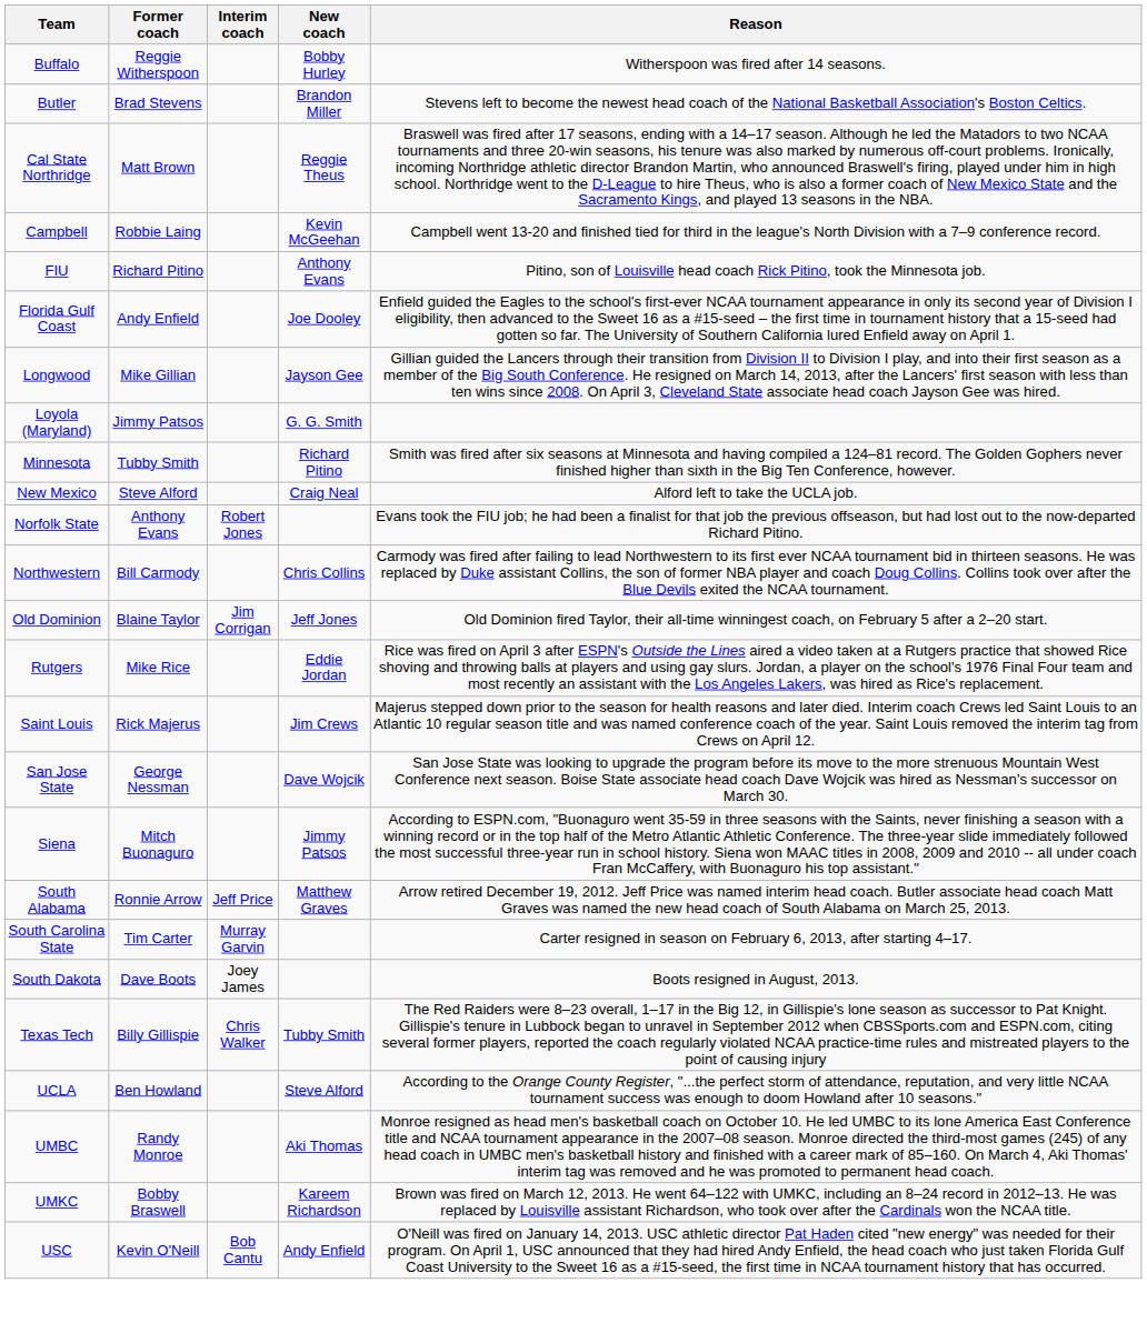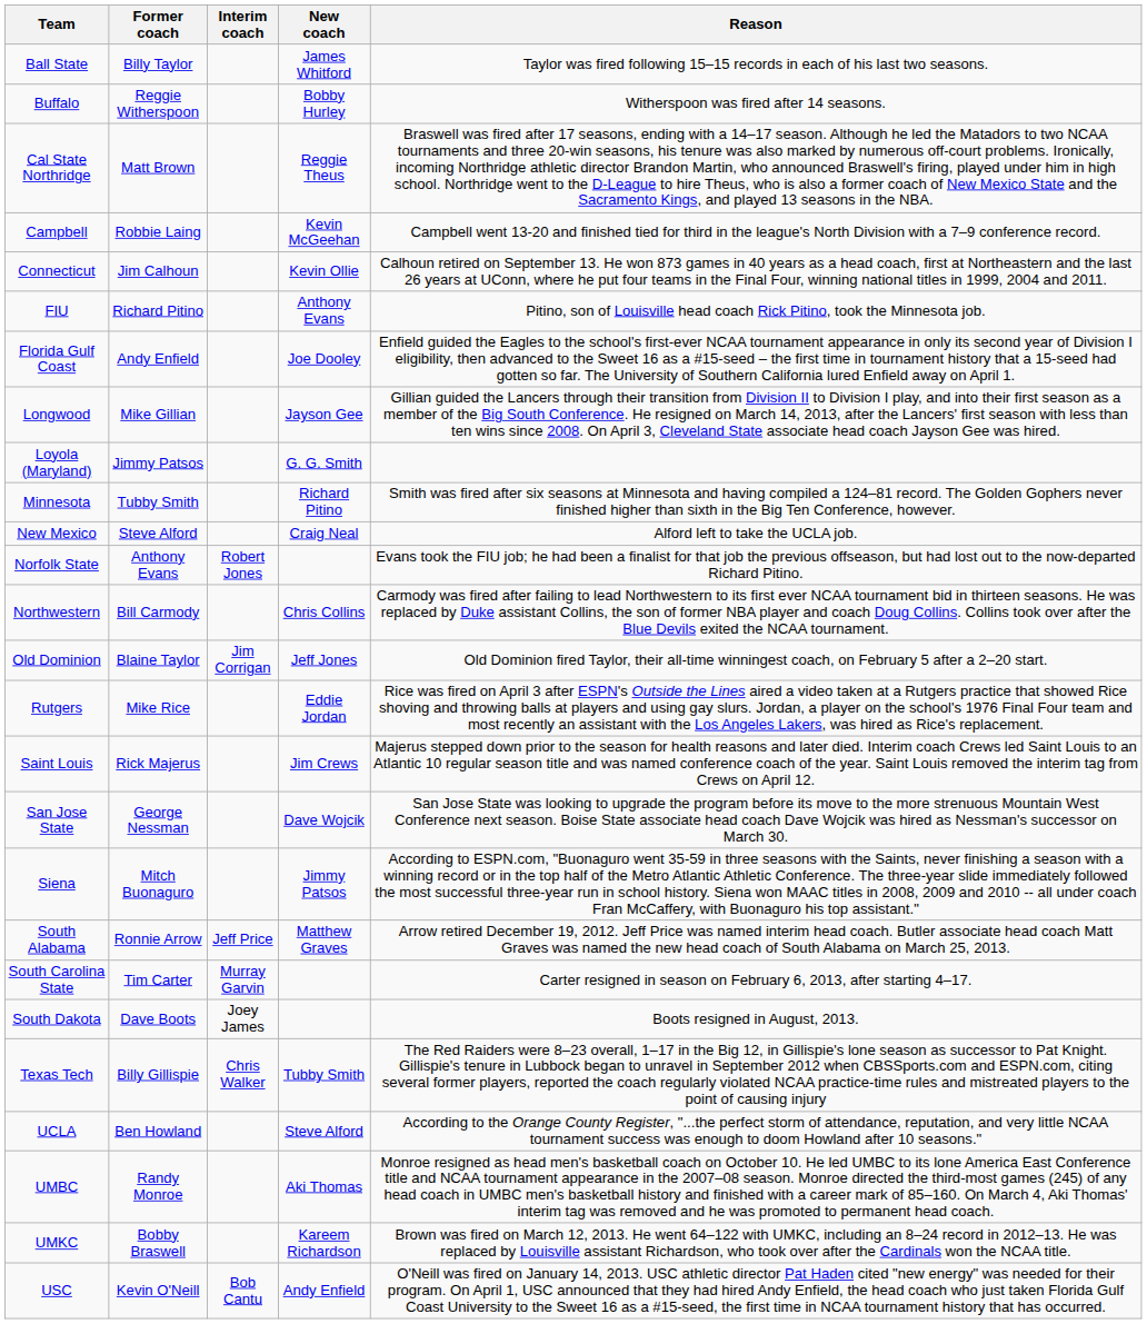+ row: Ball State | Billy Taylor | James Whitford | Taylor was fired following 15–15 records in each of his last two seasons.
- row: Butler | Brad Stevens | Brandon Miller | Stevens left to become the newest head coach of the National Basketball Association's Boston Celtics.
+ row: Connecticut | Jim Calhoun | Kevin Ollie | Calhoun retired on September 13. He won 873 games in 40 years as a head coach, first at Northeastern and the last 26 years at UConn, where he put four teams in the Final Four, winning national titles in 1999, 2004 and 2011.
